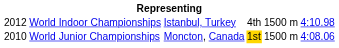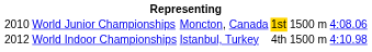rows swapped: World Junior Championships <-> World Indoor Championships
